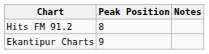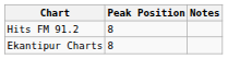Ekantipur Charts | Peak Position: 9 -> 8
